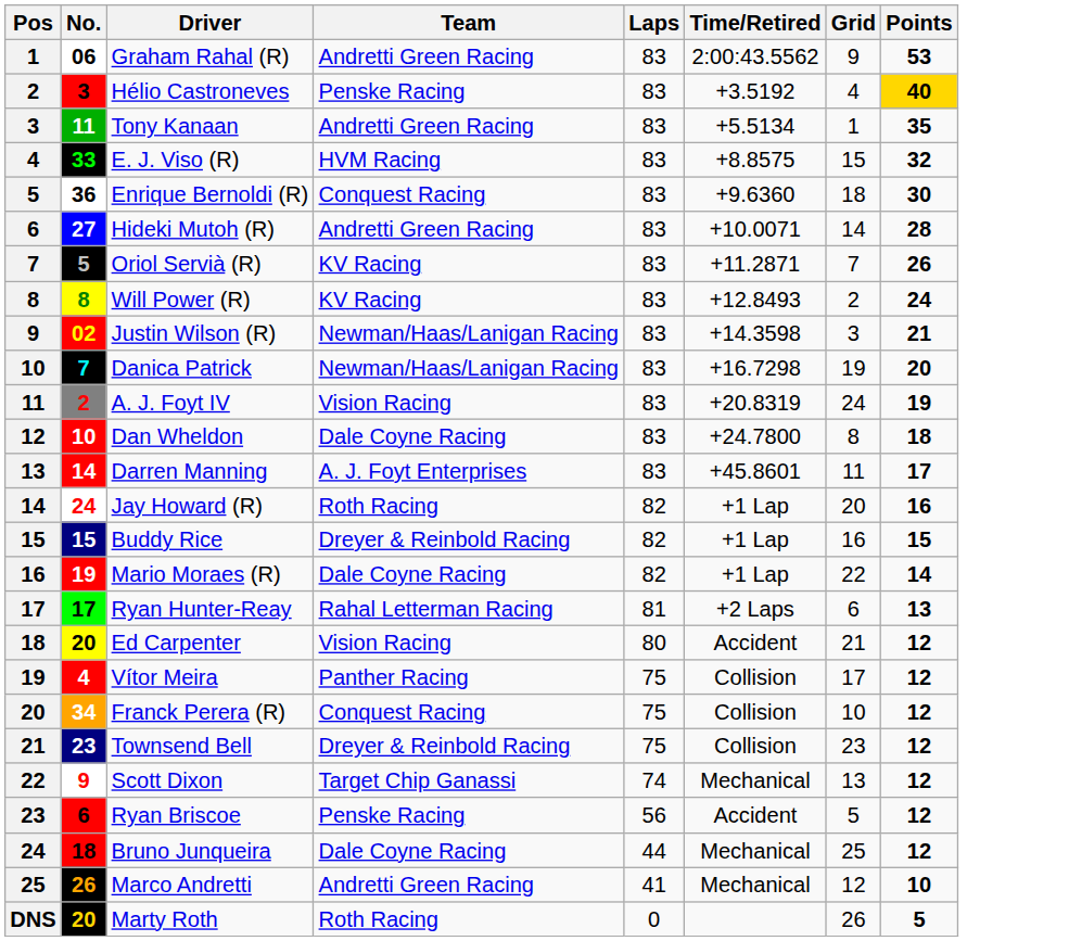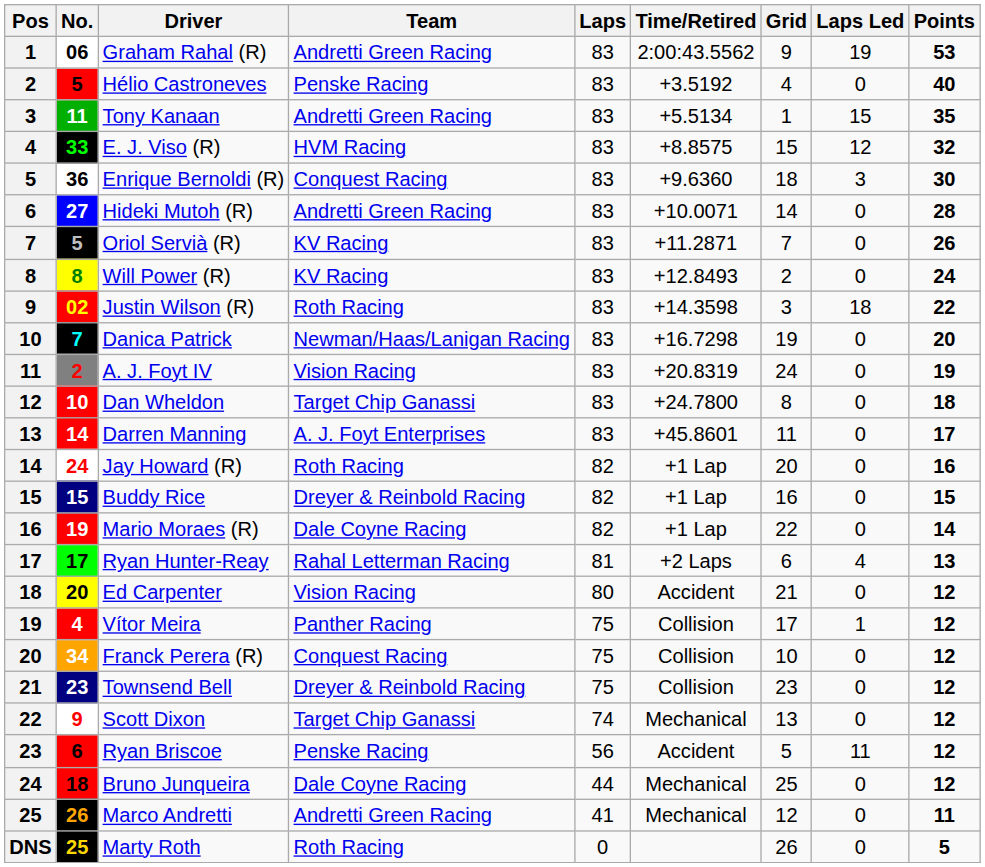+ column: Laps Led | 19 | 0 | 15 | 12 | 3 | 0 | 0 | 0 | 18 | 0 | 0 | 0 | 0 | 0 | 0 | 0 | 4 | 0 | 1 | 0 | 0 | 0 | 11 | 0 | 0 | 0
Hélio Castroneves | No.: 3 -> 5
Hélio Castroneves | Points: gold background -> no background
Justin Wilson (R) | Team: Newman/Haas/Lanigan Racing -> Roth Racing
Justin Wilson (R) | Points: 21 -> 22
Dan Wheldon | Team: Dale Coyne Racing -> Target Chip Ganassi
Marco Andretti | Points: 10 -> 11
Marty Roth | No.: 20 -> 25
